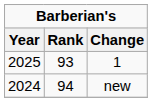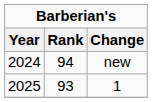rows swapped: new <-> 1
